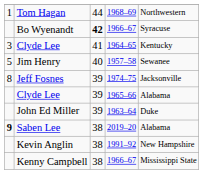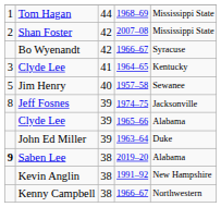Tom Hagan | column 5: Northwestern -> Mississippi State
+ row: 2 | Shan Foster | 42 | 2007–08 | Mississippi State
Bo Wyenandt | column 3: bold -> normal
Kenny Campbell | column 5: Mississippi State -> Northwestern
